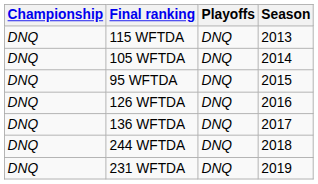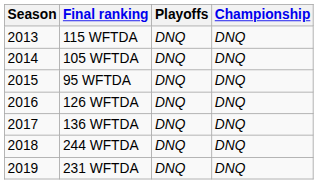columns swapped: Season <-> Championship
